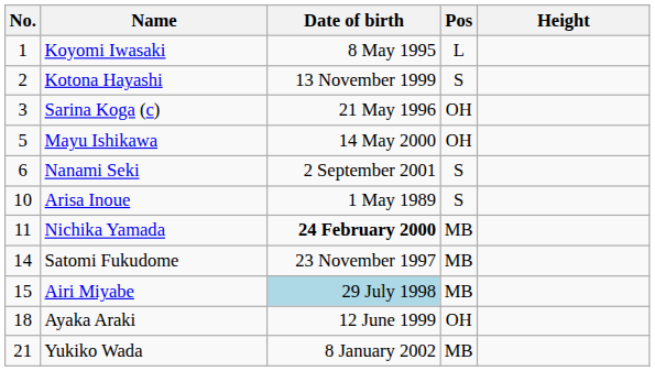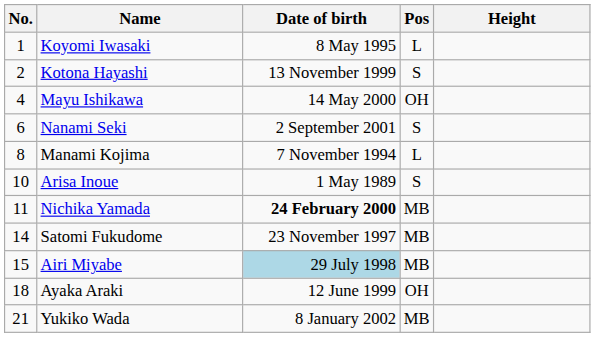- row: 3 | Sarina Koga (c) | 21 May 1996 | OH
Mayu Ishikawa | No.: 5 -> 4
+ row: 8 | Manami Kojima | 7 November 1994 | L
